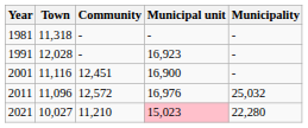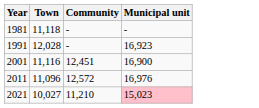- column: Municipality | - | - | - | 25,032 | 22,280
1981 | Town: 11,318 -> 11,118
